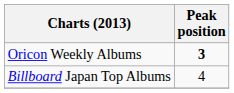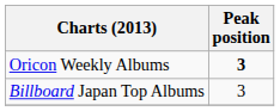Billboard Japan Top Albums | Peak position: 4 -> 3
